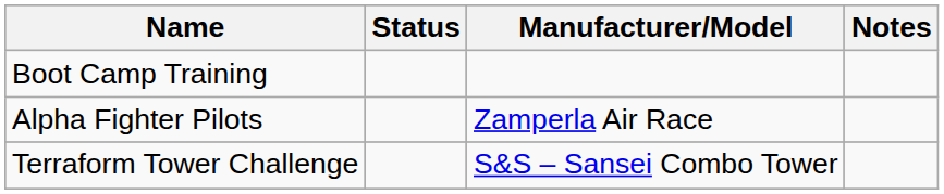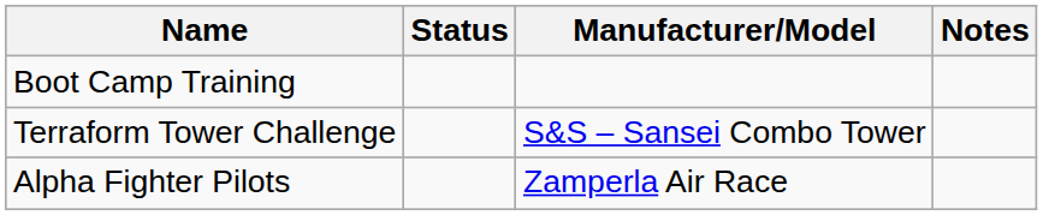rows swapped: Alpha Fighter Pilots <-> Terraform Tower Challenge
